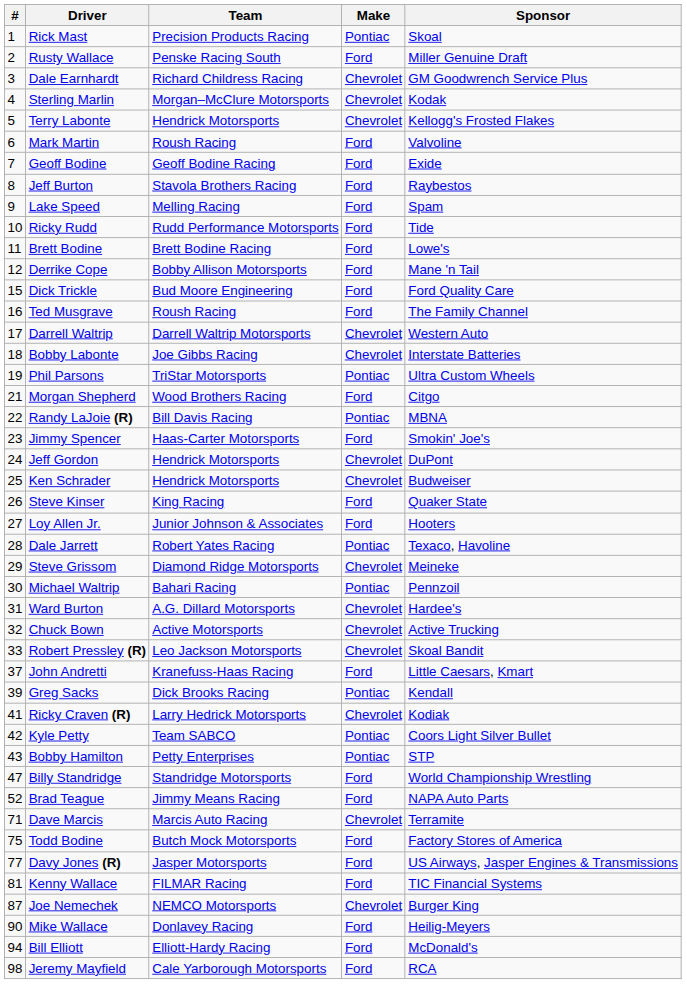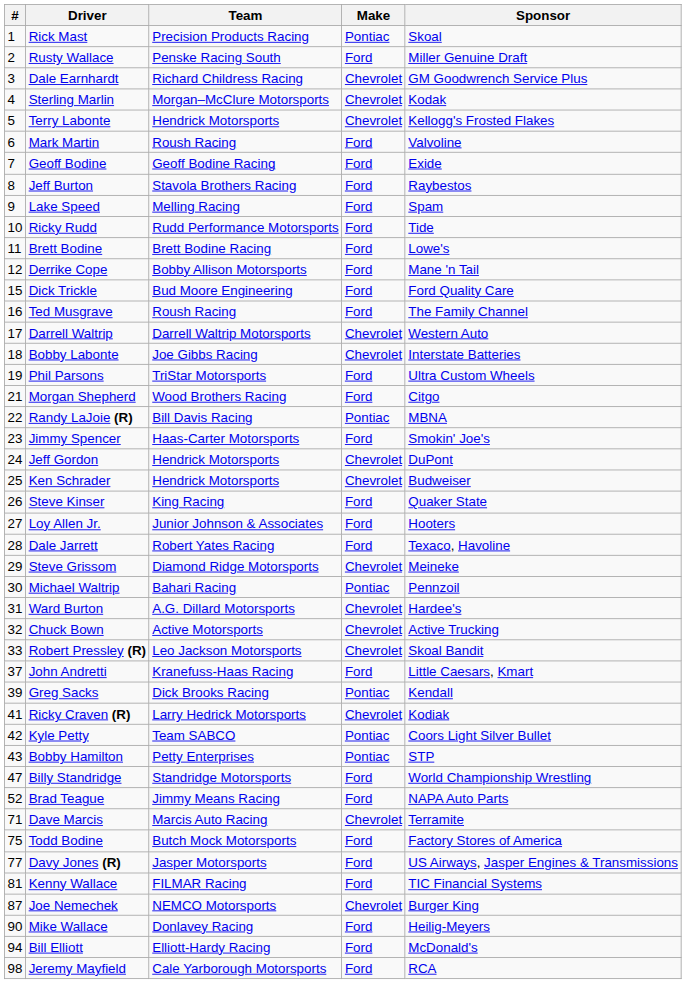Phil Parsons | Make: Pontiac -> Ford
Dale Jarrett | Make: Pontiac -> Ford
